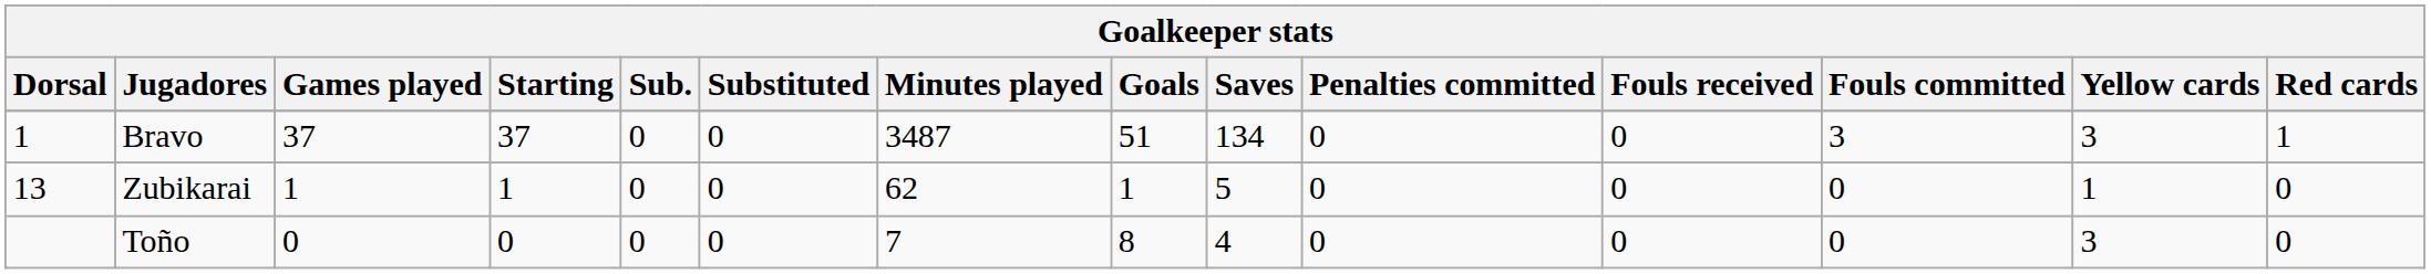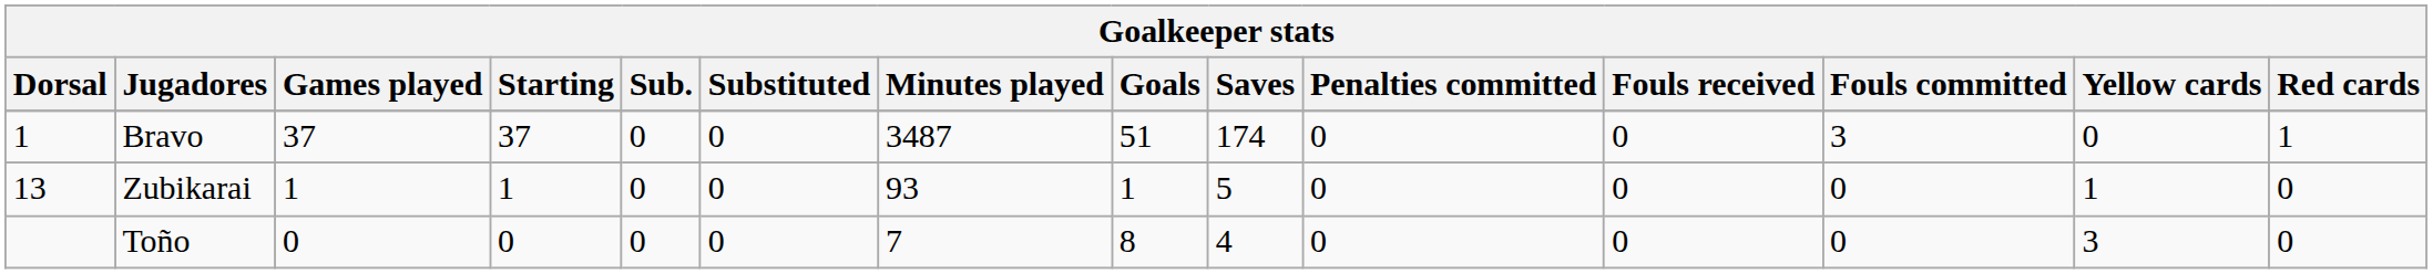Bravo | Saves: 134 -> 174
Bravo | Yellow cards: 3 -> 0
Zubikarai | Minutes played: 62 -> 93
